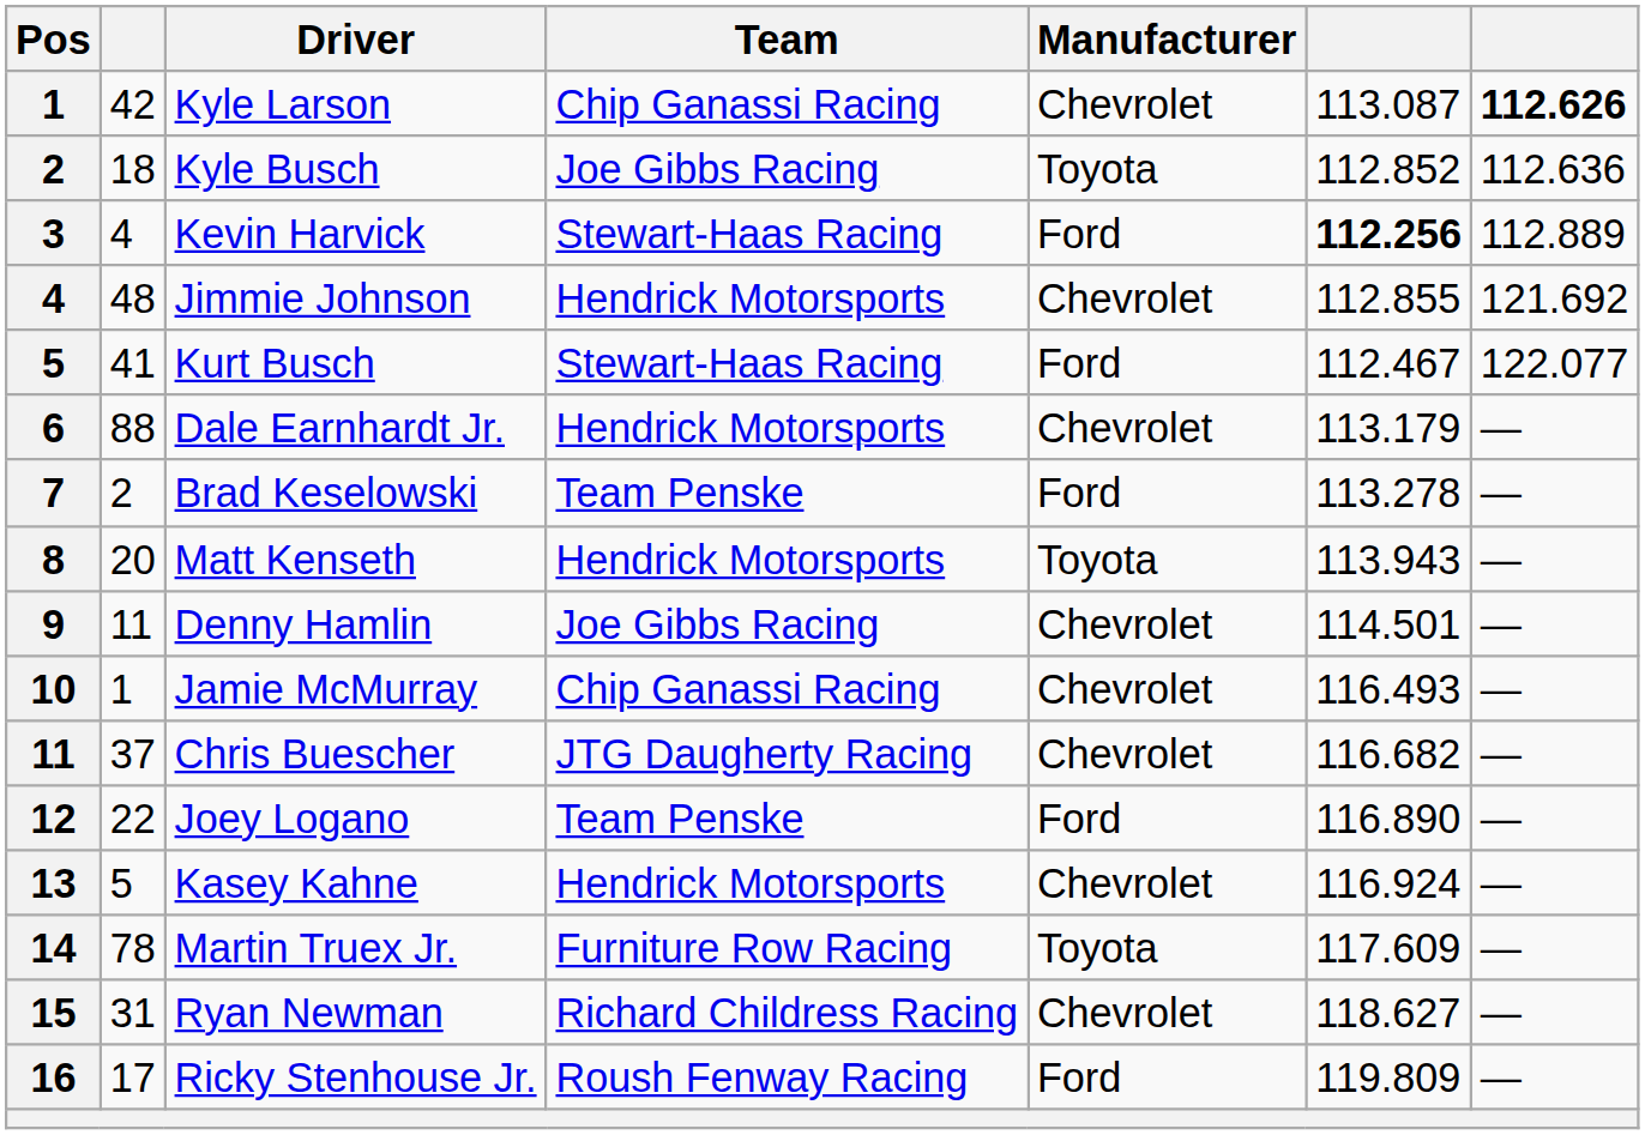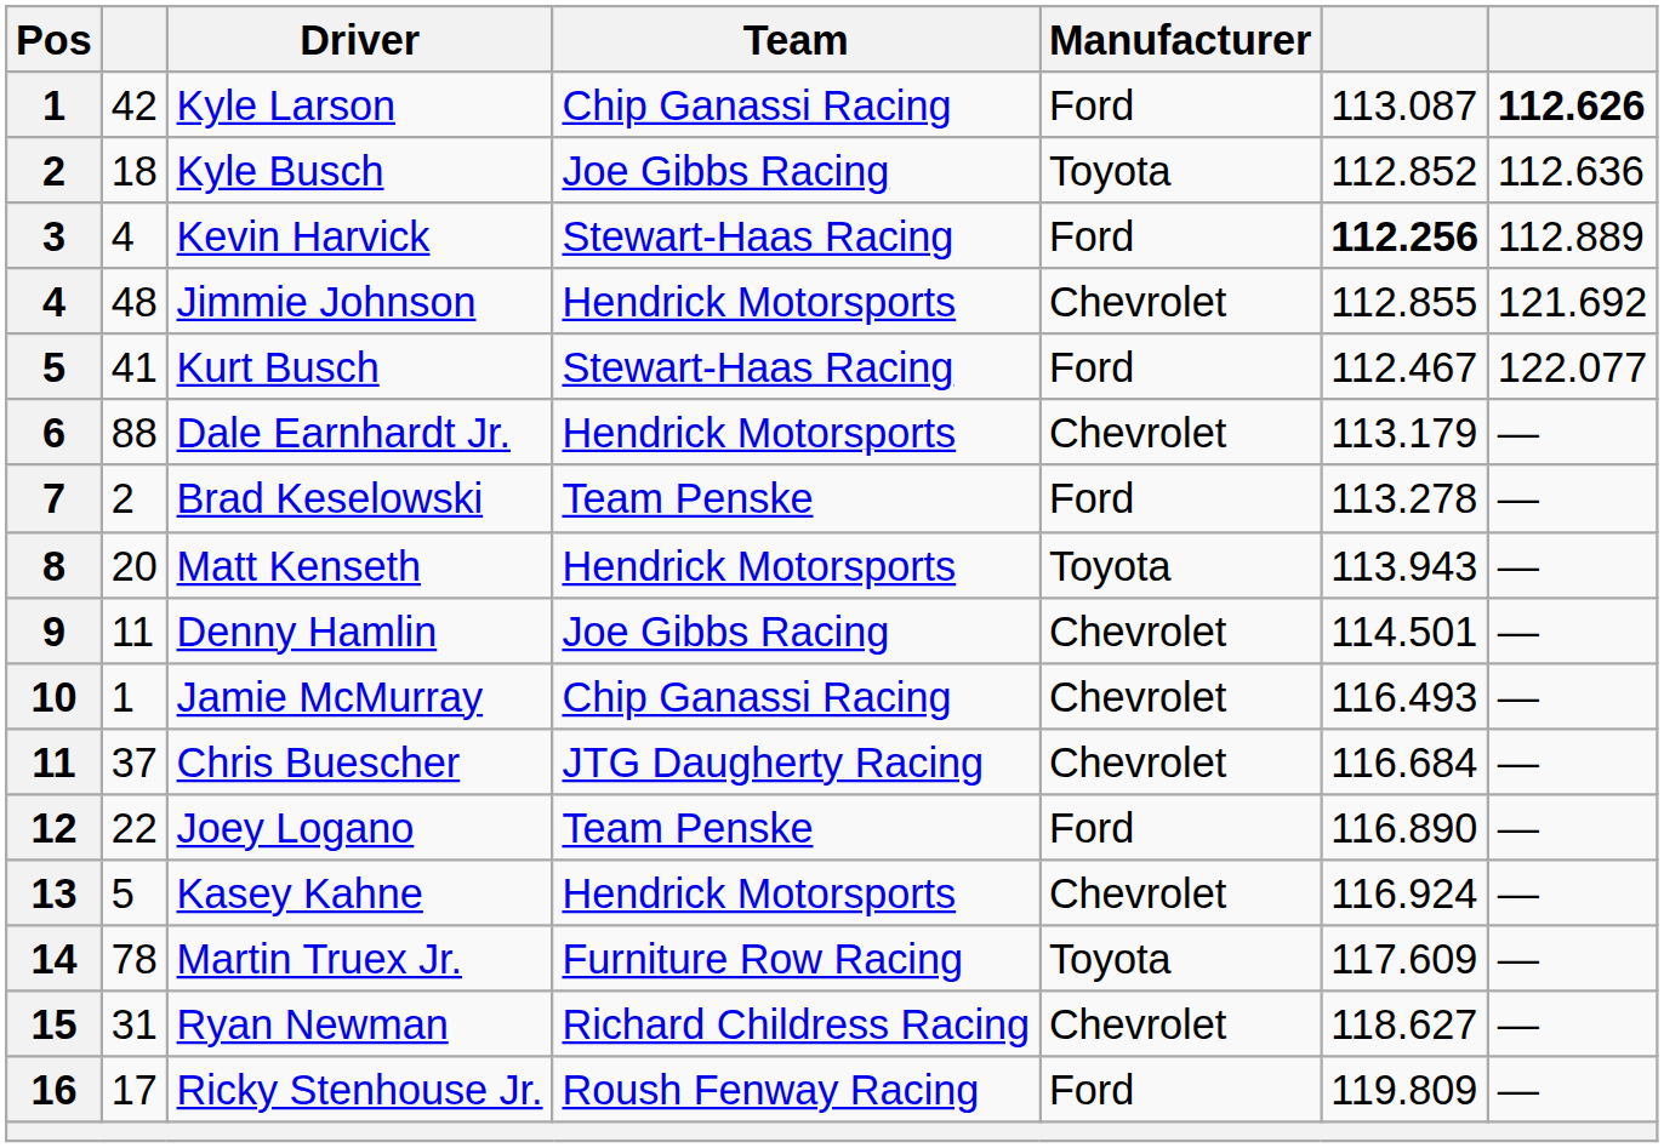Kyle Larson | Manufacturer: Chevrolet -> Ford
Chris Buescher | column 6: 116.682 -> 116.684
